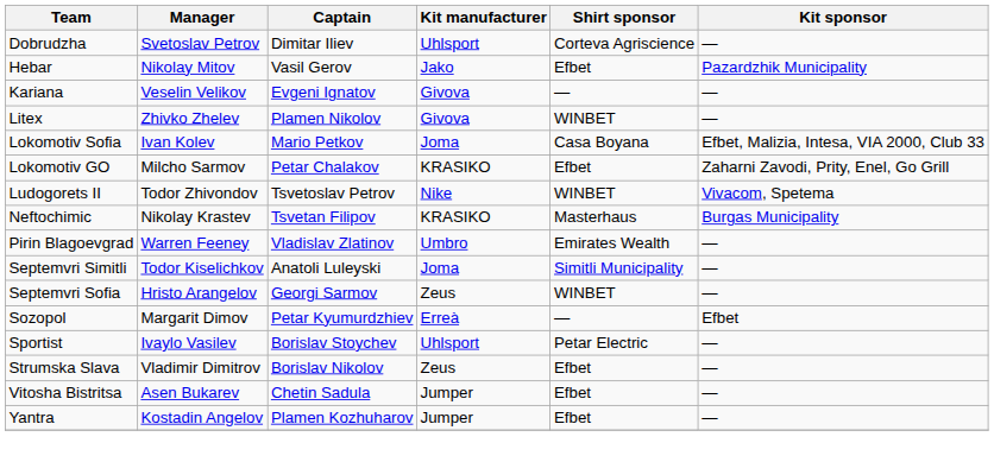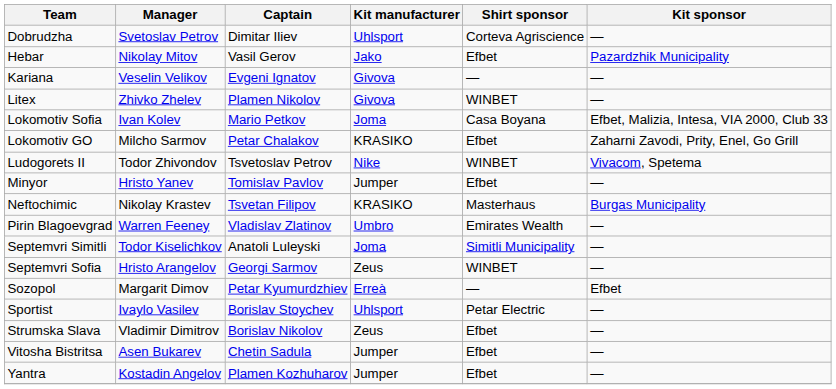+ row: Minyor | Hristo Yanev | Tomislav Pavlov | Jumper | Efbet | —
